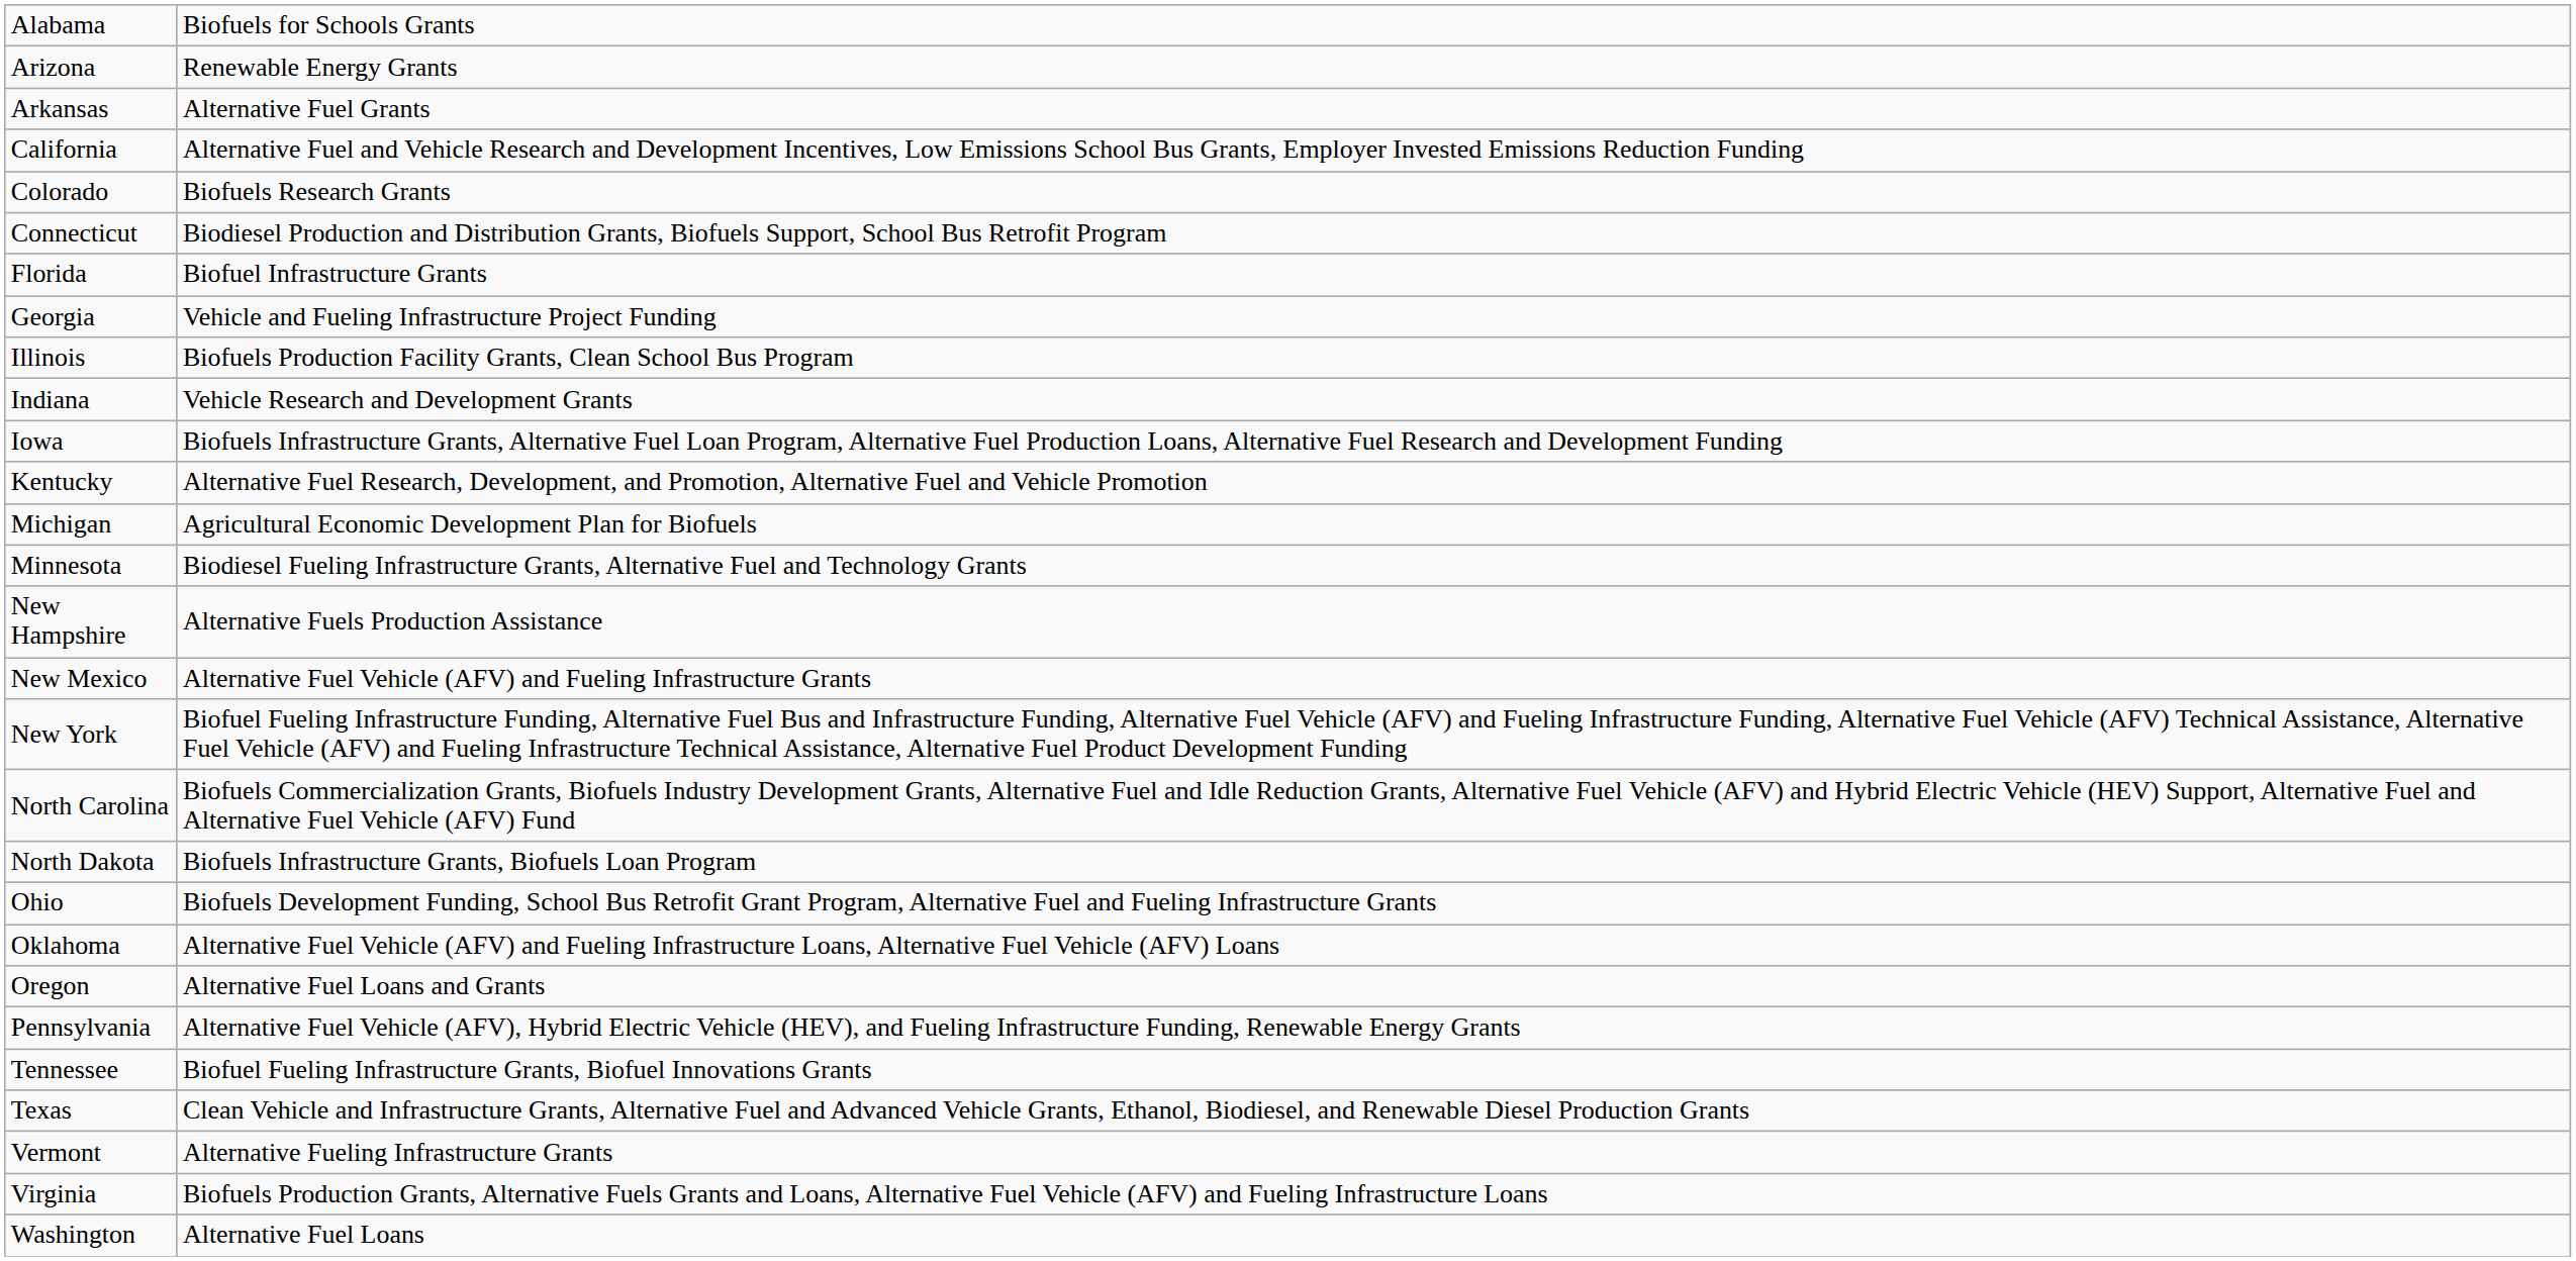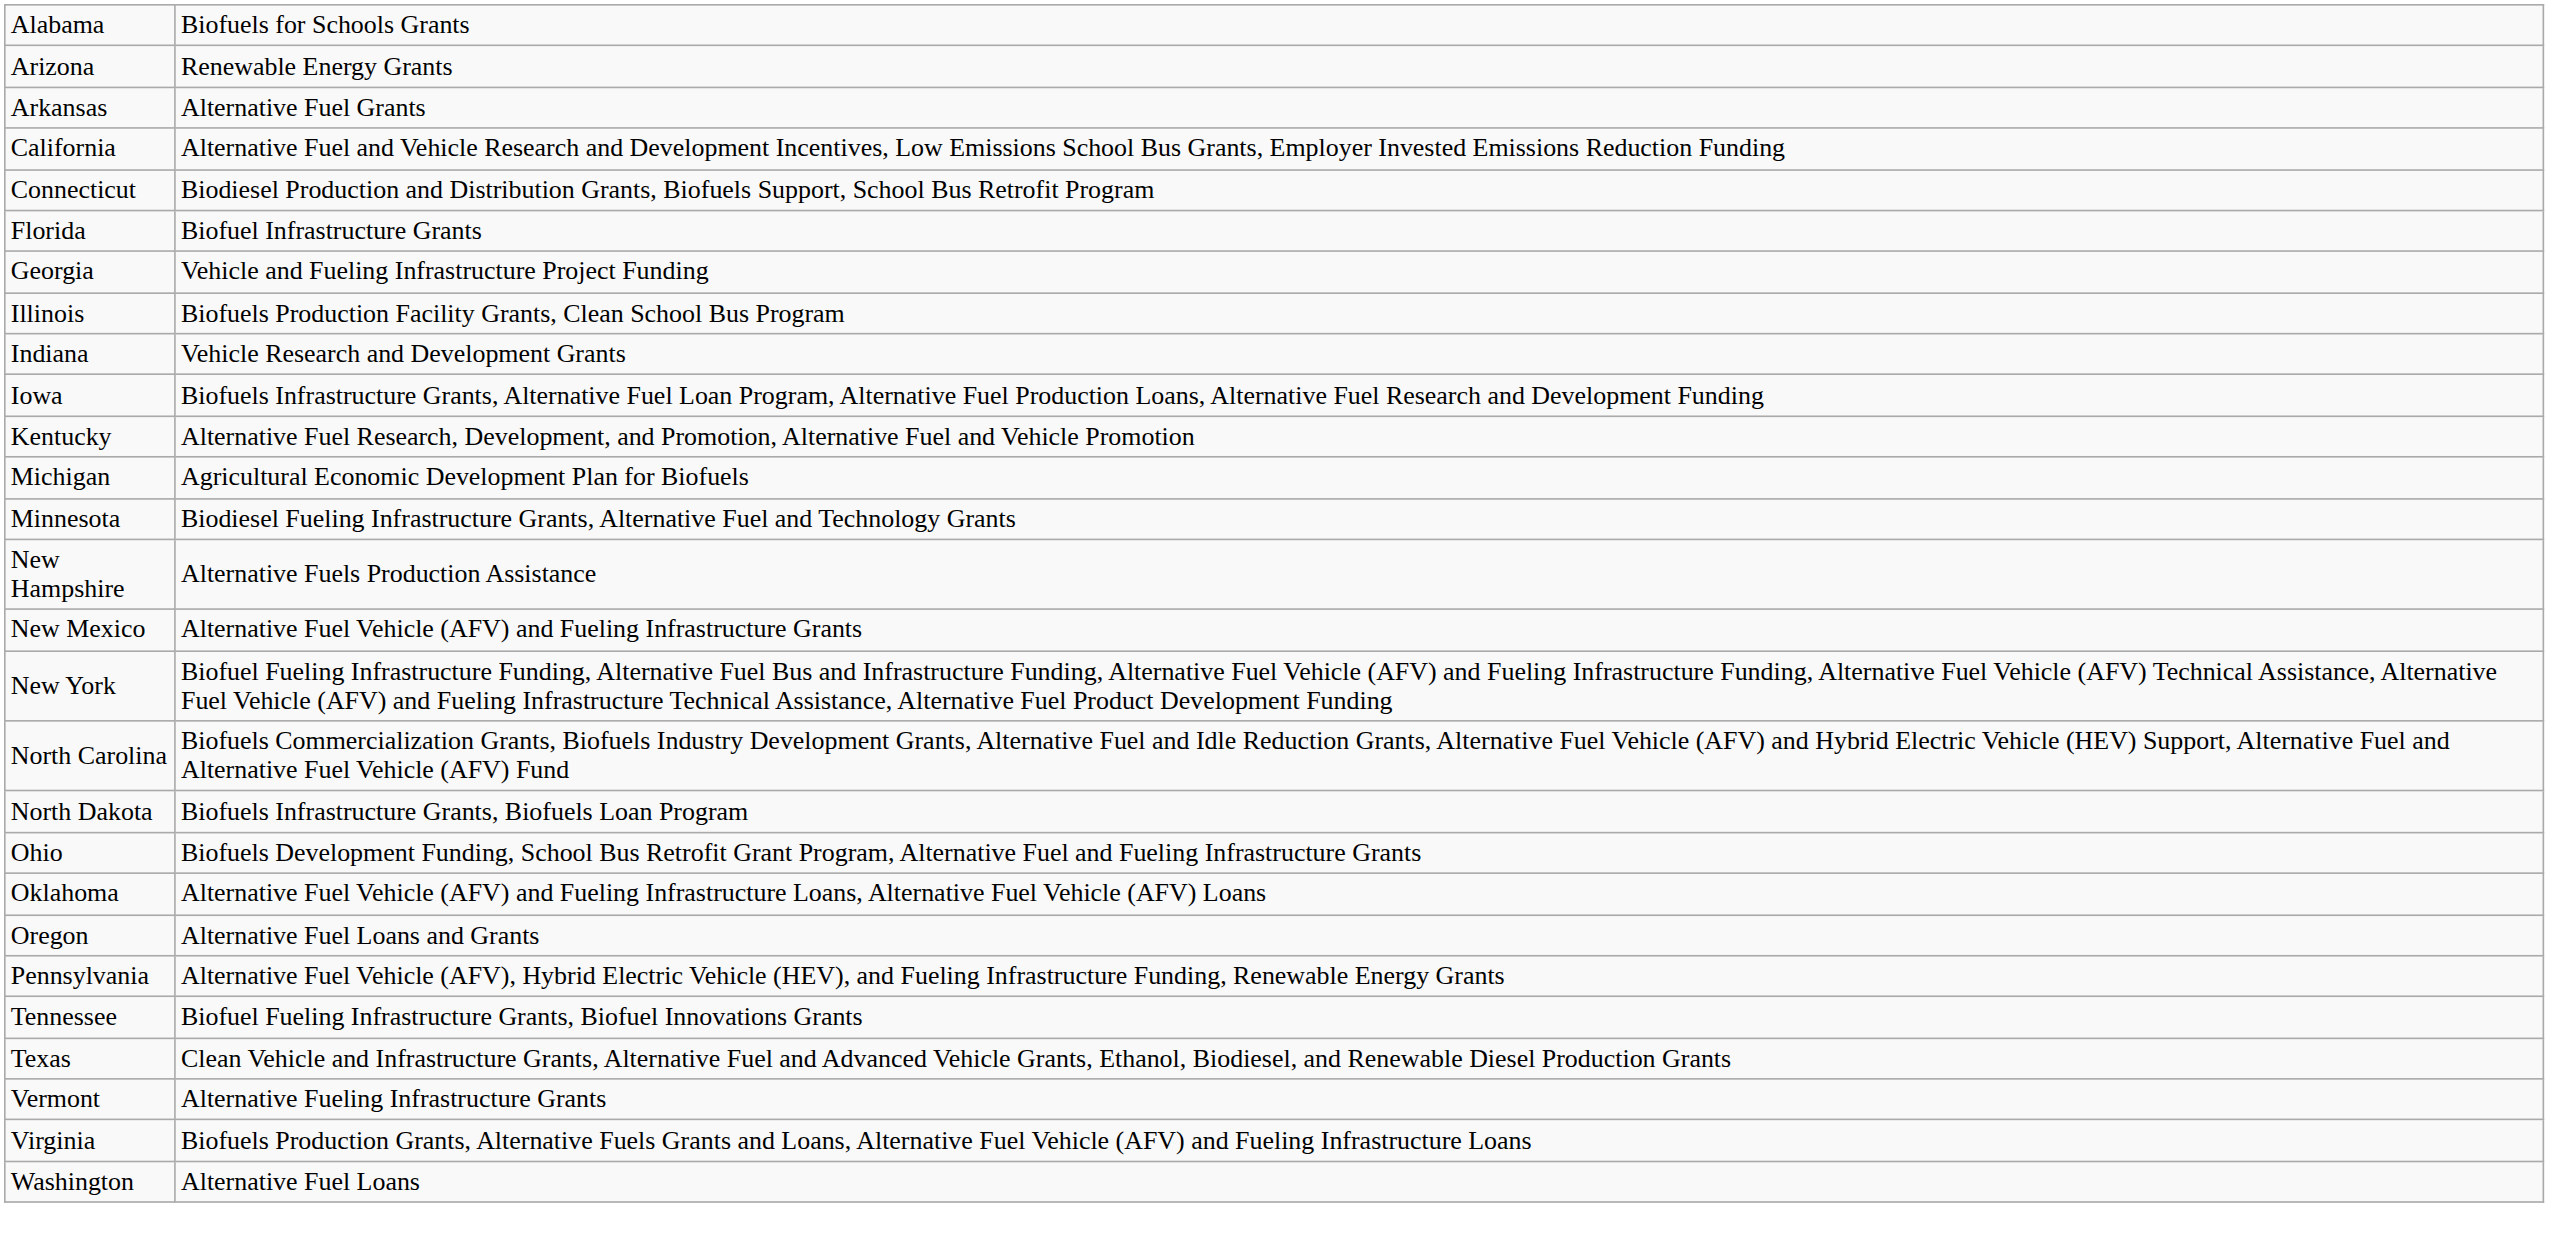- row: Colorado | Biofuels Research Grants
